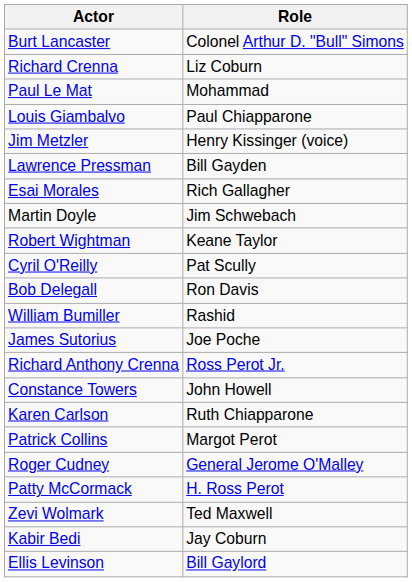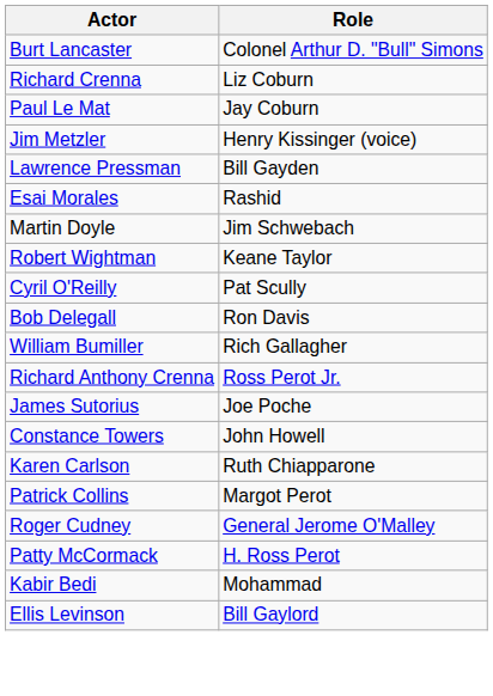Paul Le Mat | Role: Mohammad -> Jay Coburn
- row: Louis Giambalvo | Paul Chiapparone
Esai Morales | Role: Rich Gallagher -> Rashid
William Bumiller | Role: Rashid -> Rich Gallagher
rows swapped: James Sutorius <-> Richard Anthony Crenna
- row: Zevi Wolmark | Ted Maxwell
Kabir Bedi | Role: Jay Coburn -> Mohammad
